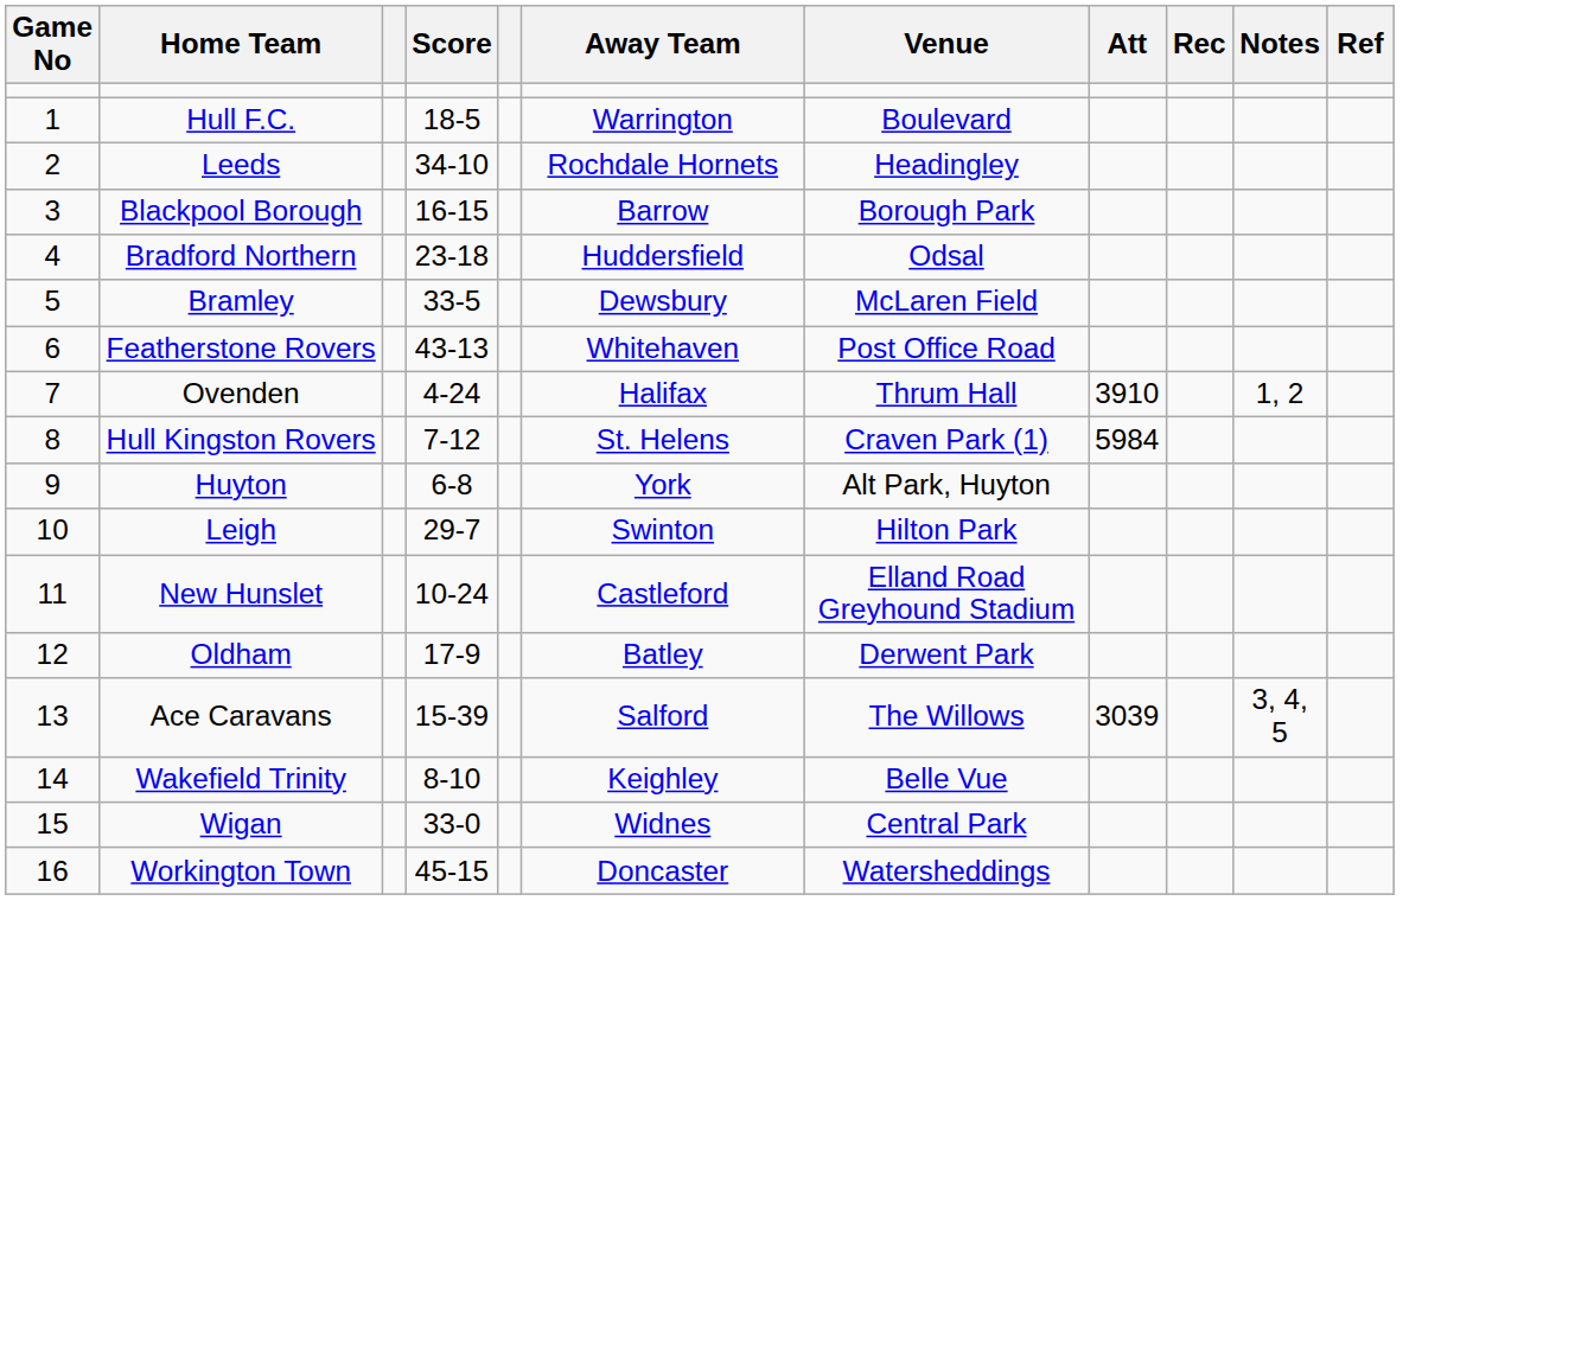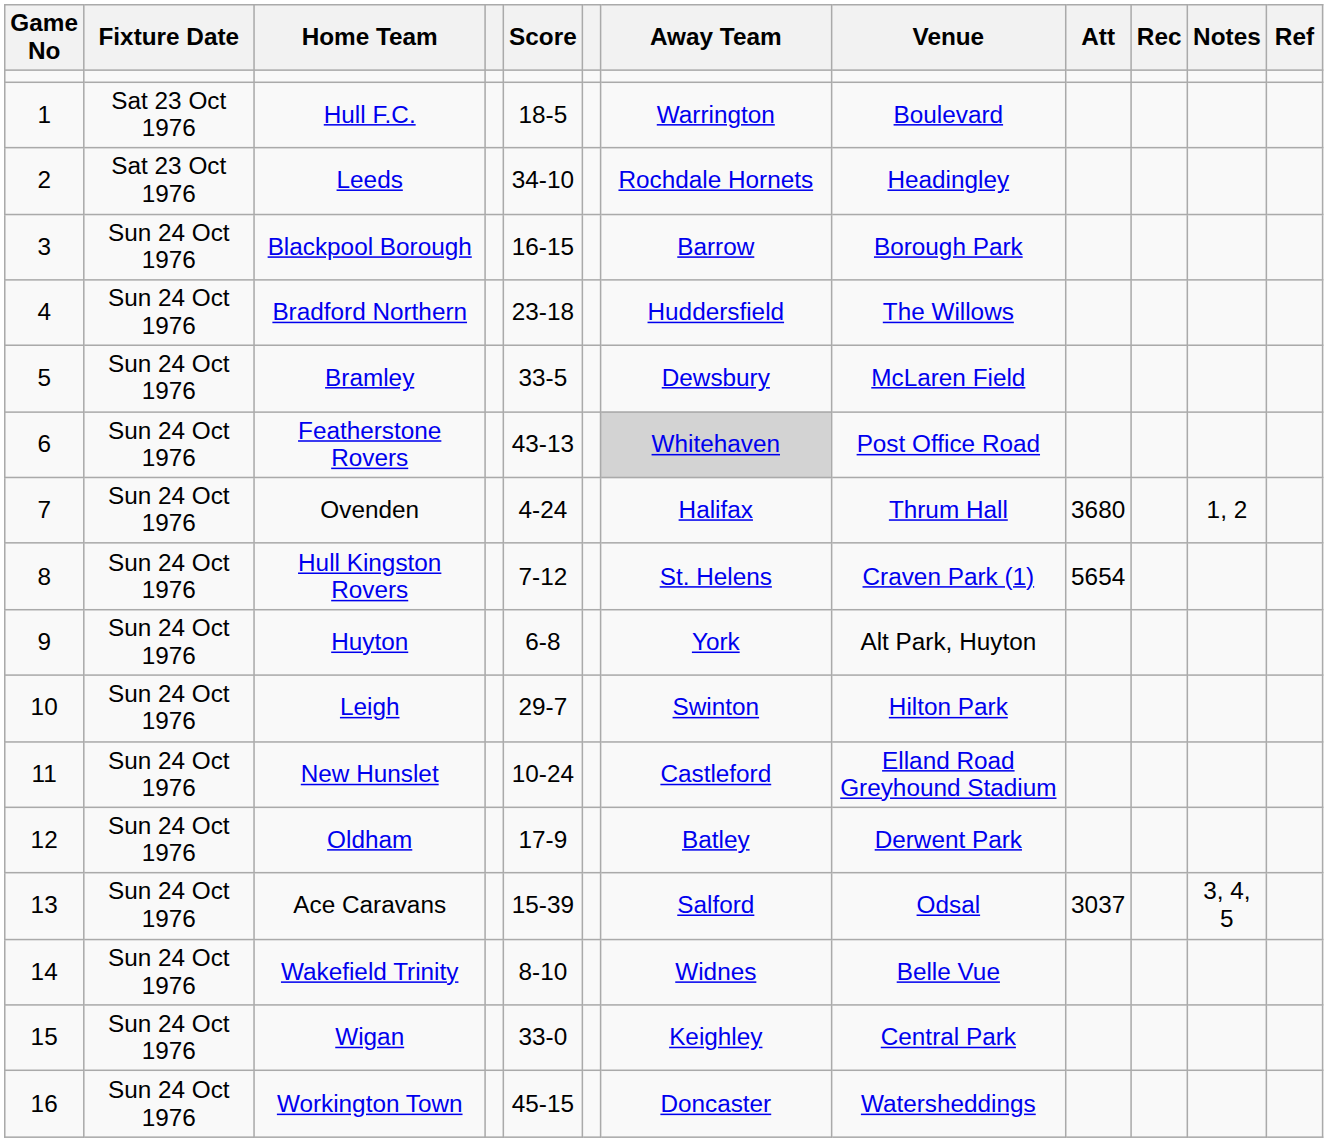+ column: Fixture Date | Sat 23 Oct 1976 | Sat 23 Oct 1976 | Sun 24 Oct 1976 | Sun 24 Oct 1976 | Sun 24 Oct 1976 | Sun 24 Oct 1976 | Sun 24 Oct 1976 | Sun 24 Oct 1976 | Sun 24 Oct 1976 | Sun 24 Oct 1976 | Sun 24 Oct 1976 | Sun 24 Oct 1976 | Sun 24 Oct 1976 | Sun 24 Oct 1976 | Sun 24 Oct 1976 | Sun 24 Oct 1976
Bradford Northern | Venue: Odsal -> The Willows
Featherstone Rovers | Away Team: no background -> lightgrey background
Ovenden | Att: 3910 -> 3680
Hull Kingston Rovers | Att: 5984 -> 5654
Ace Caravans | Venue: The Willows -> Odsal
Ace Caravans | Att: 3039 -> 3037
Wakefield Trinity | Away Team: Keighley -> Widnes
Wigan | Away Team: Widnes -> Keighley
